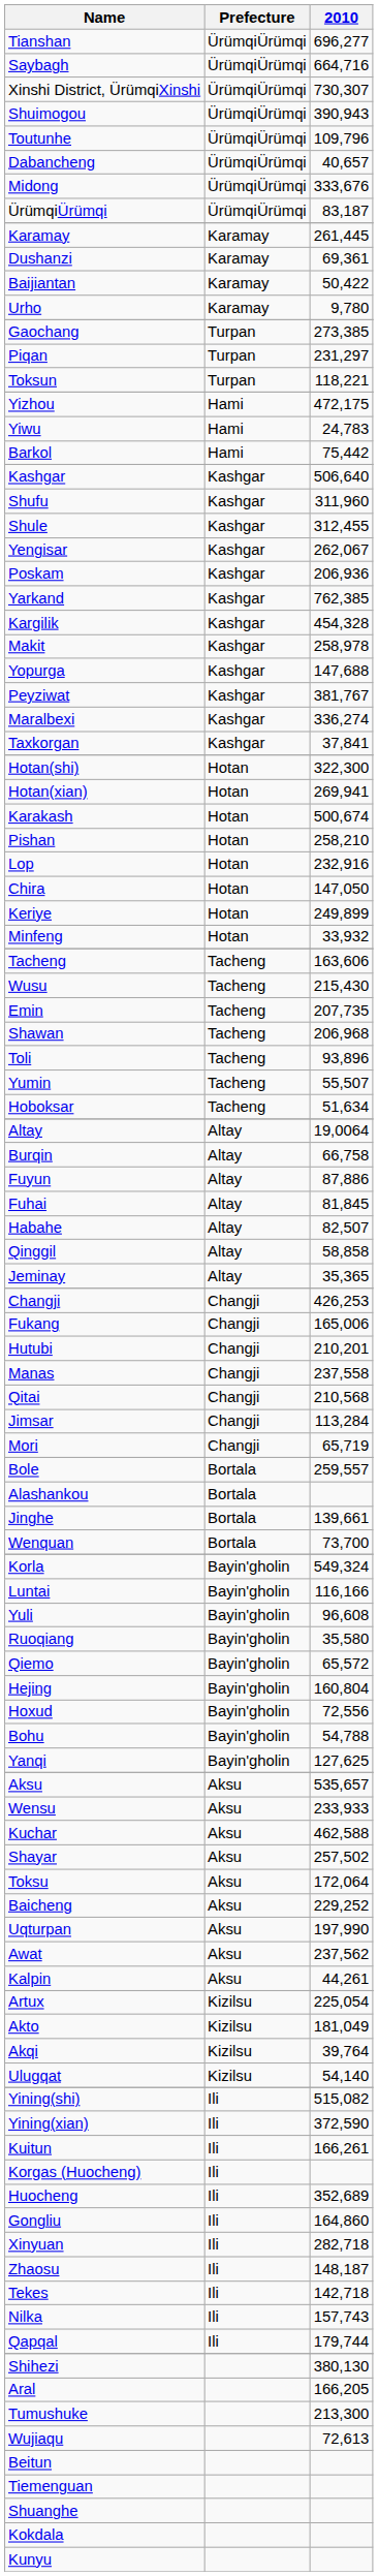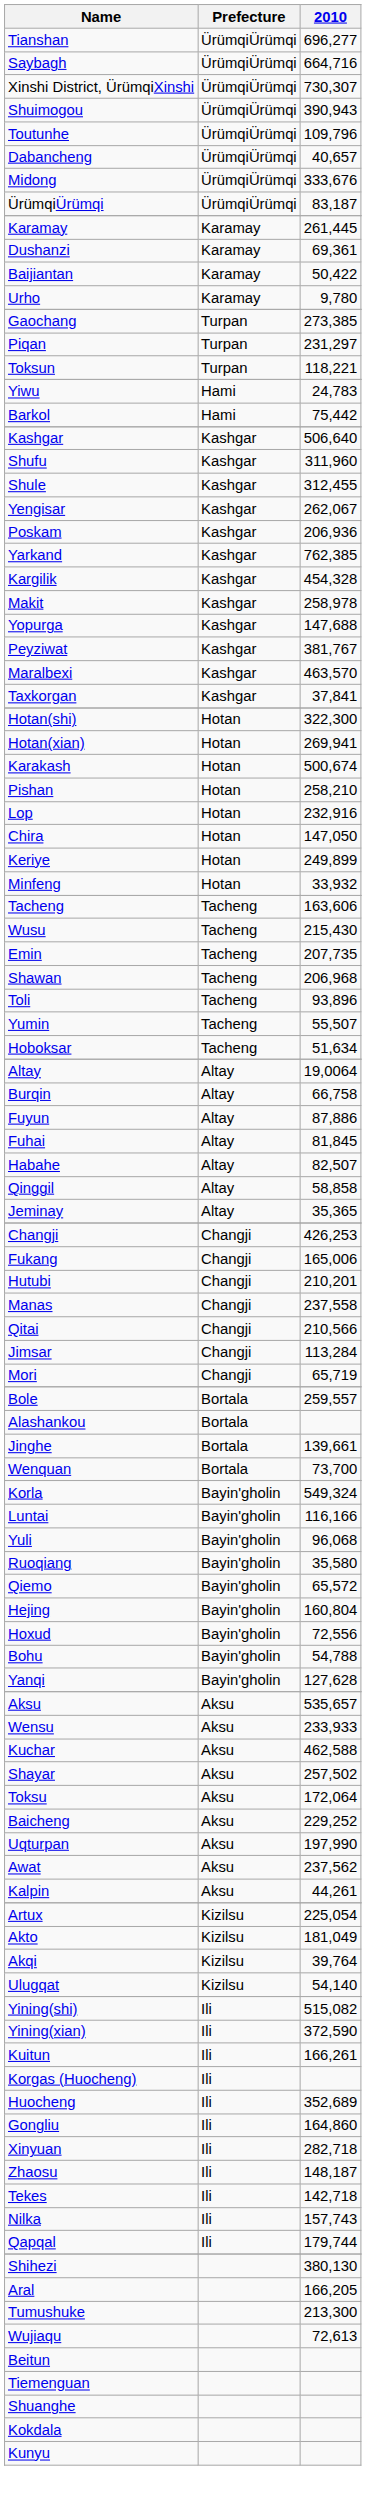- row: Yizhou | Hami | 472,175
Maralbexi | 2010: 336,274 -> 463,570
Qitai | 2010: 210,568 -> 210,566
Yuli | 2010: 96,608 -> 96,068
Yanqi | 2010: 127,625 -> 127,628
